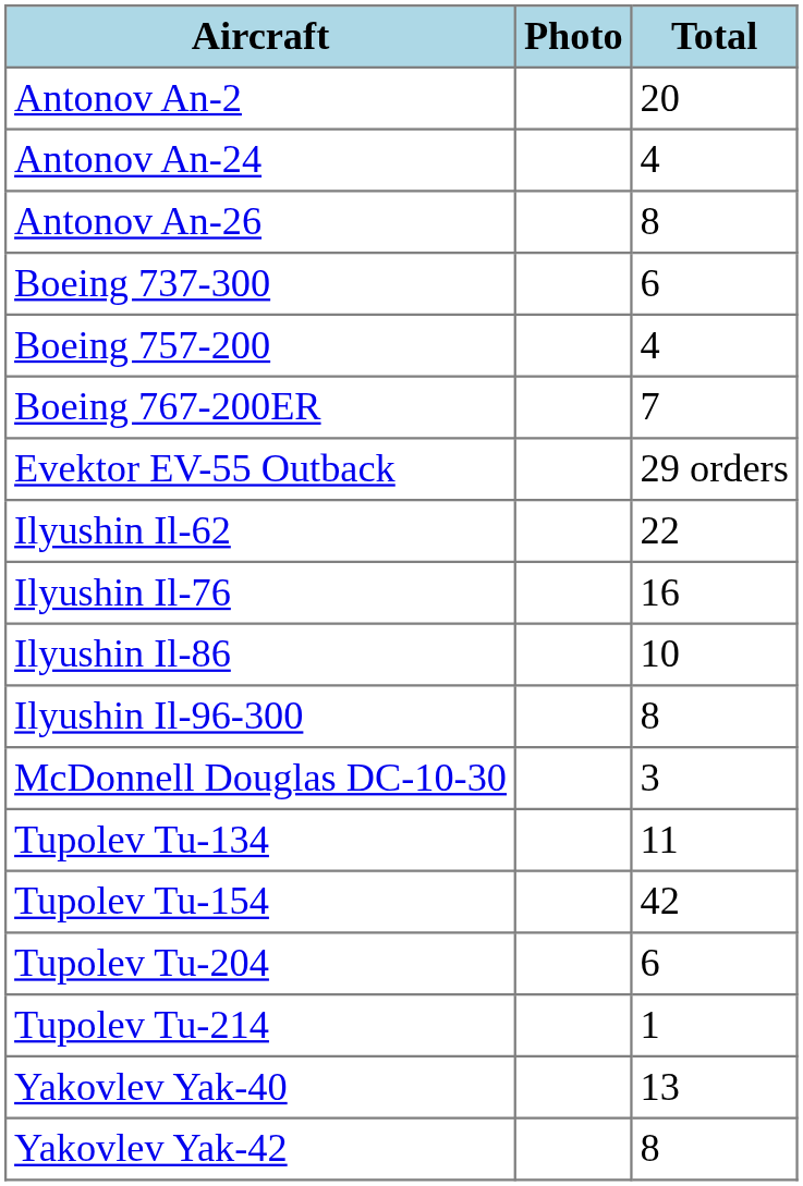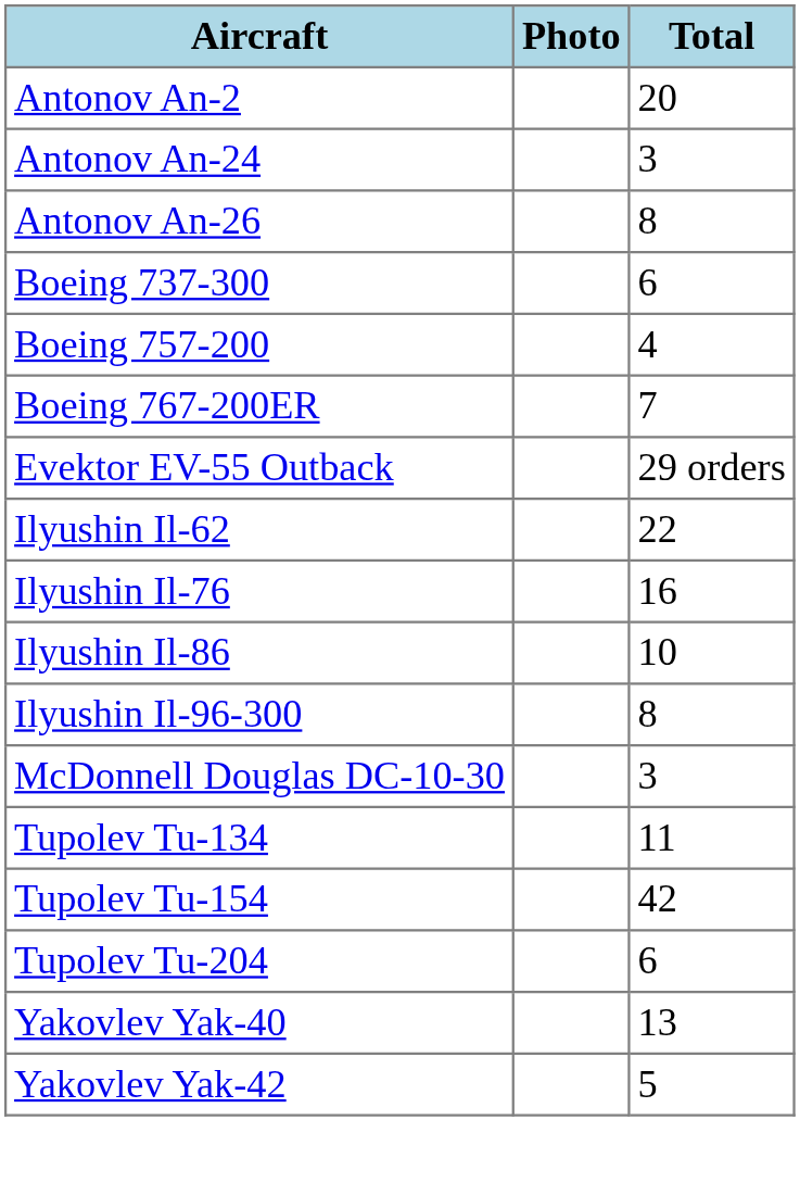Antonov An-24 | Total: 4 -> 3
- row: Tupolev Tu-214 | 1
Yakovlev Yak-42 | Total: 8 -> 5
